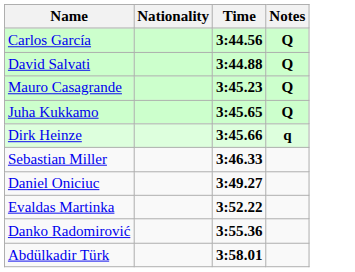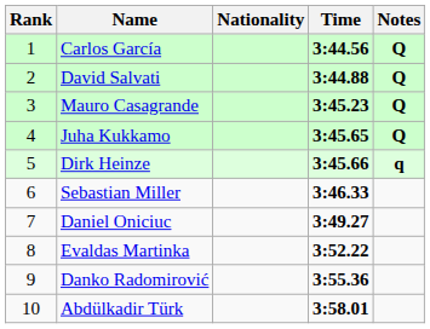+ column: Rank | 1 | 2 | 3 | 4 | 5 | 6 | 7 | 8 | 9 | 10
